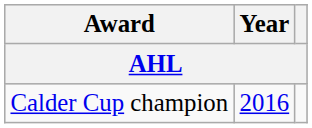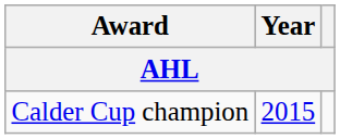Calder Cup champion | Year: 2016 -> 2015
